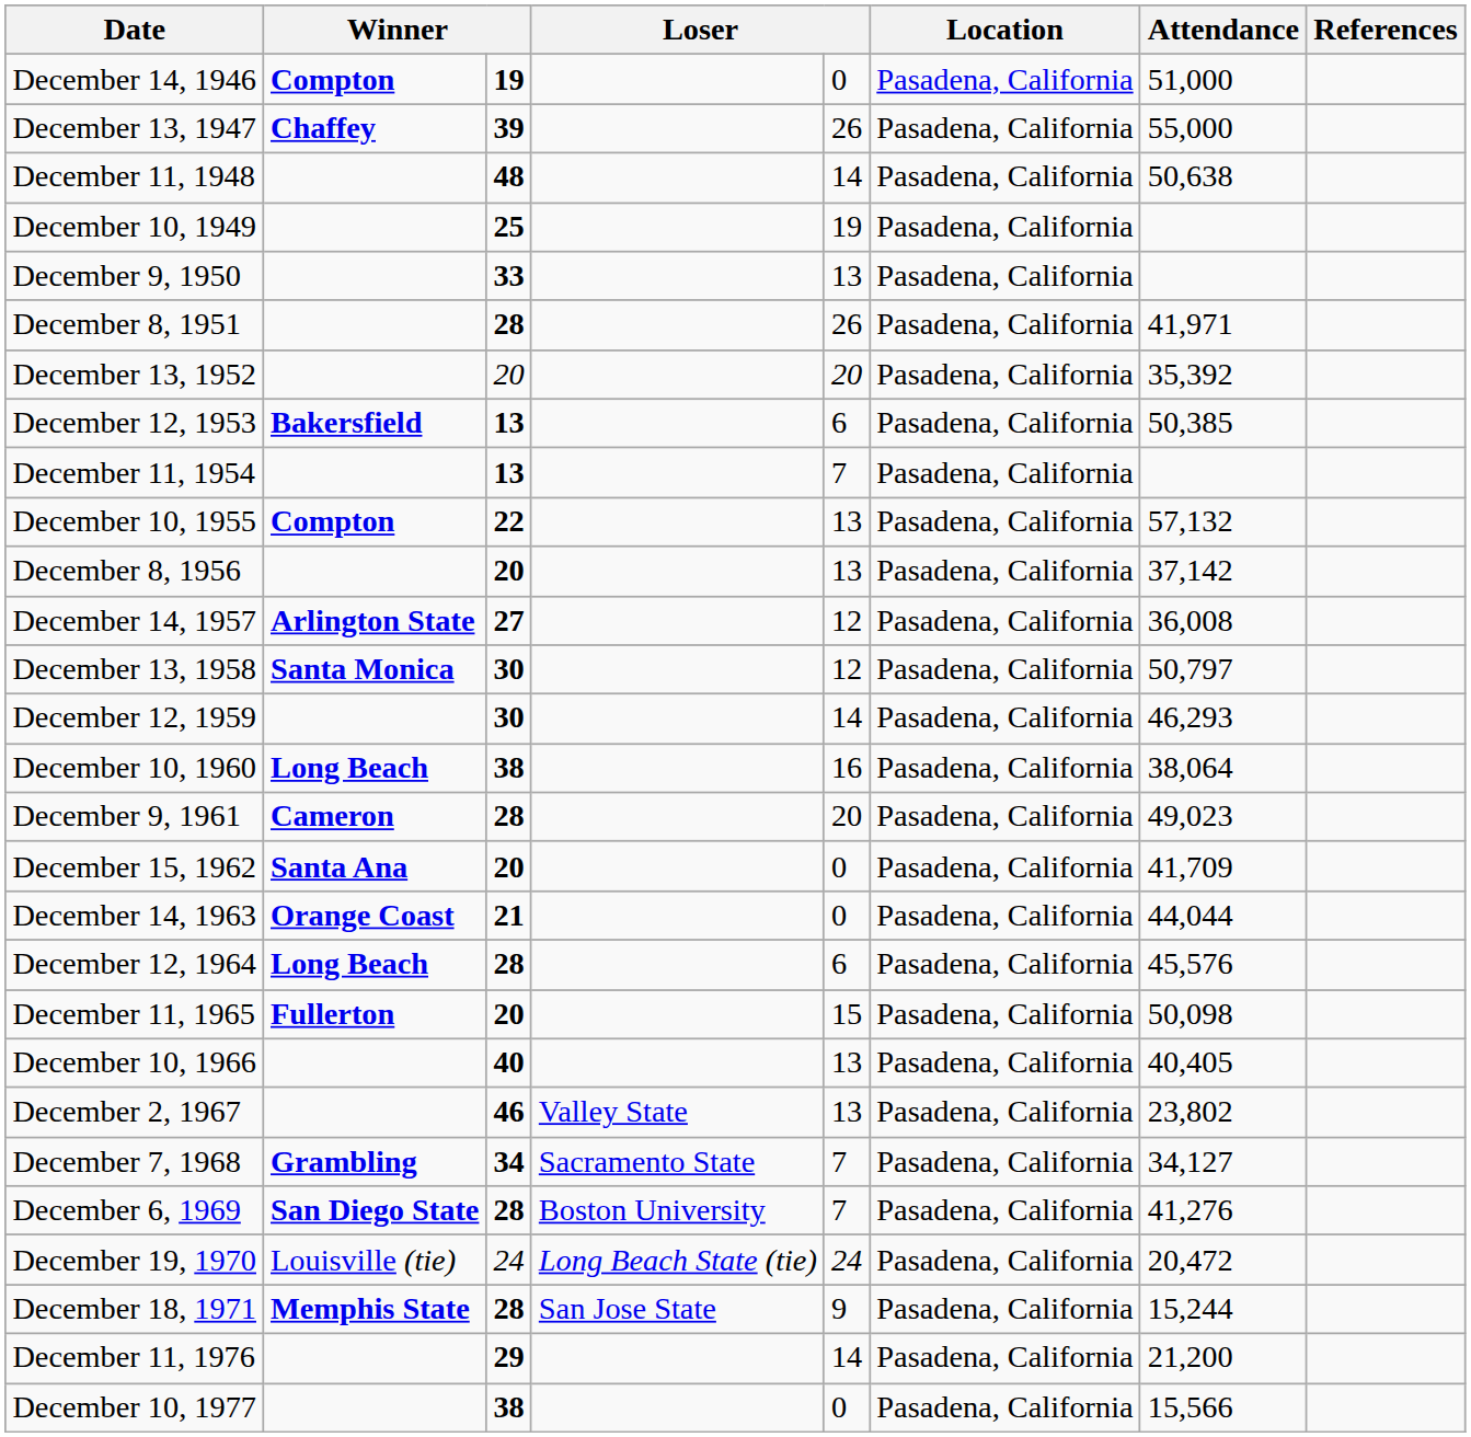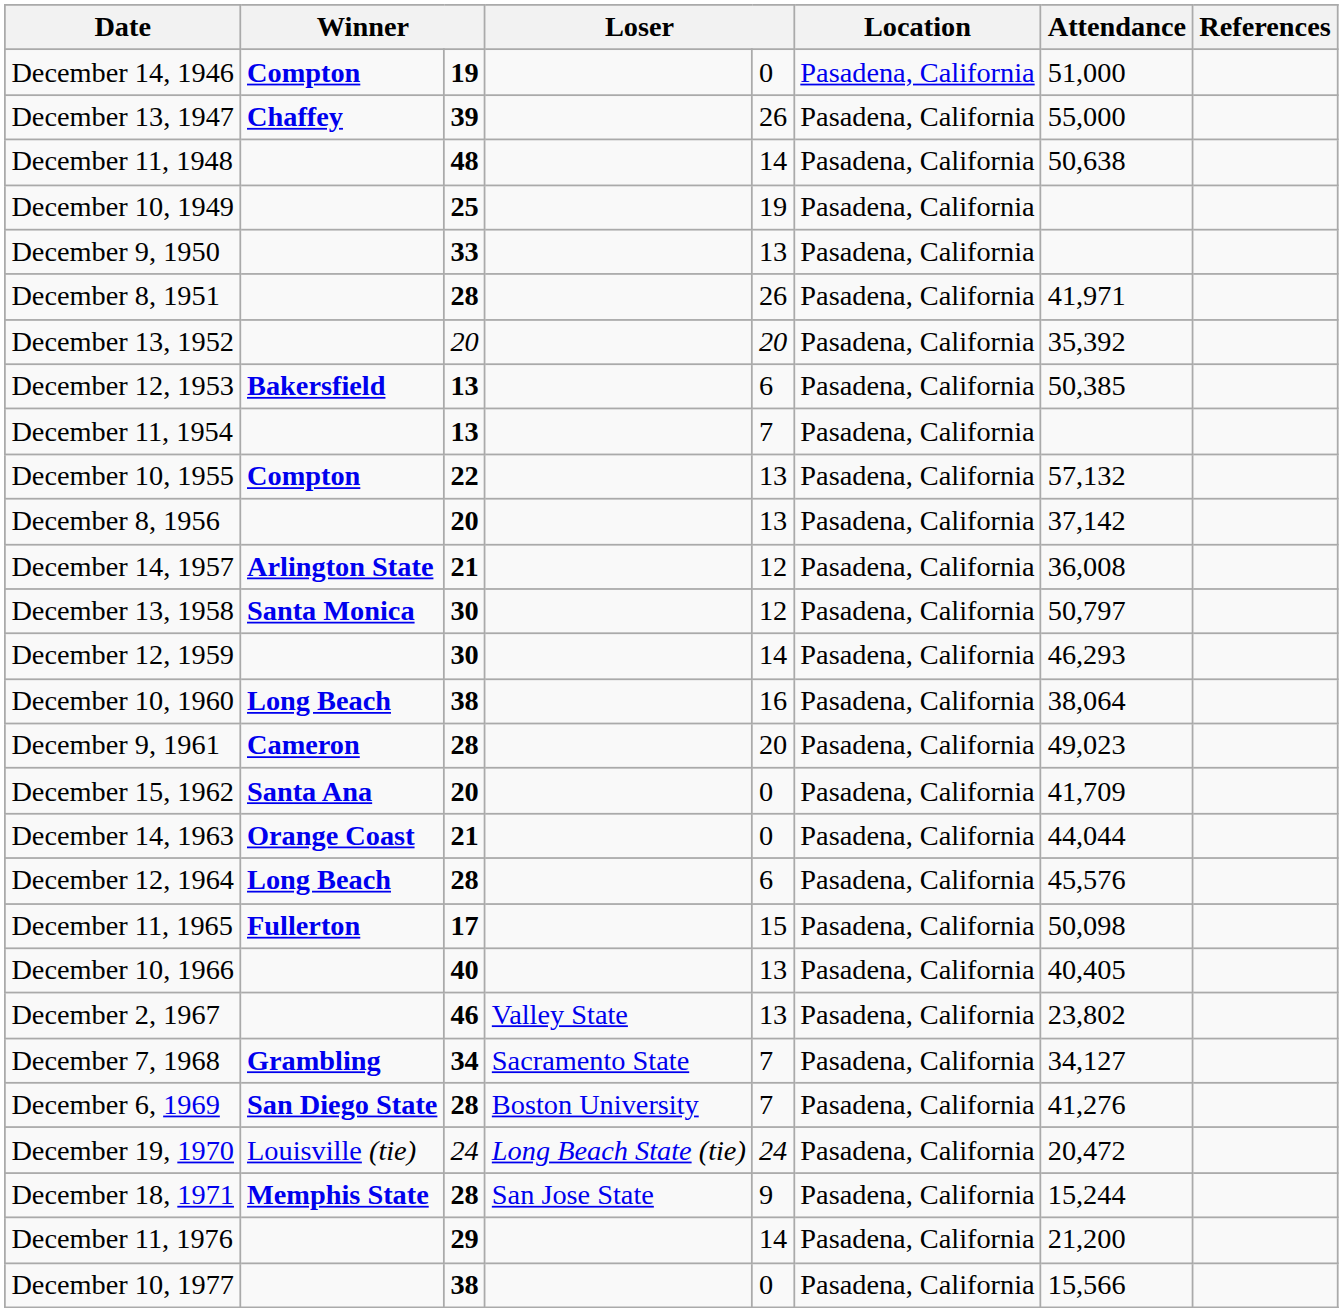December 14, 1957 | column 3: 27 -> 21
December 11, 1965 | column 3: 20 -> 17
